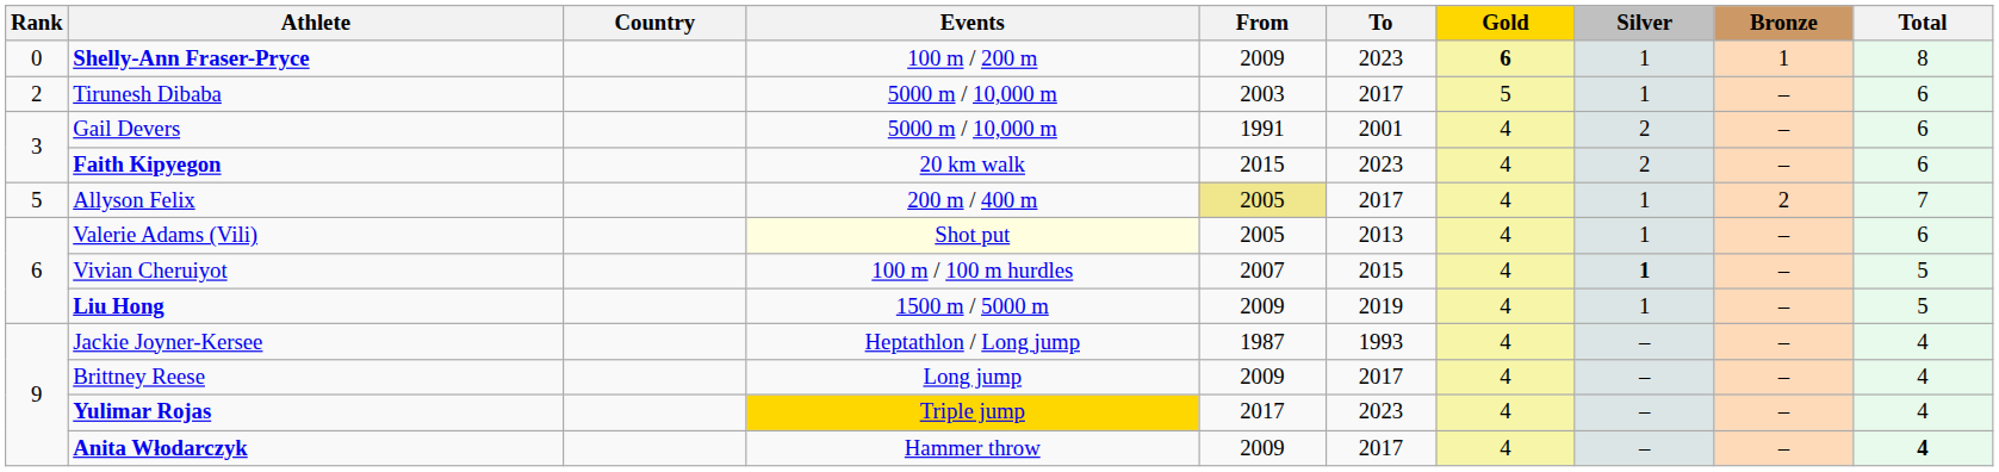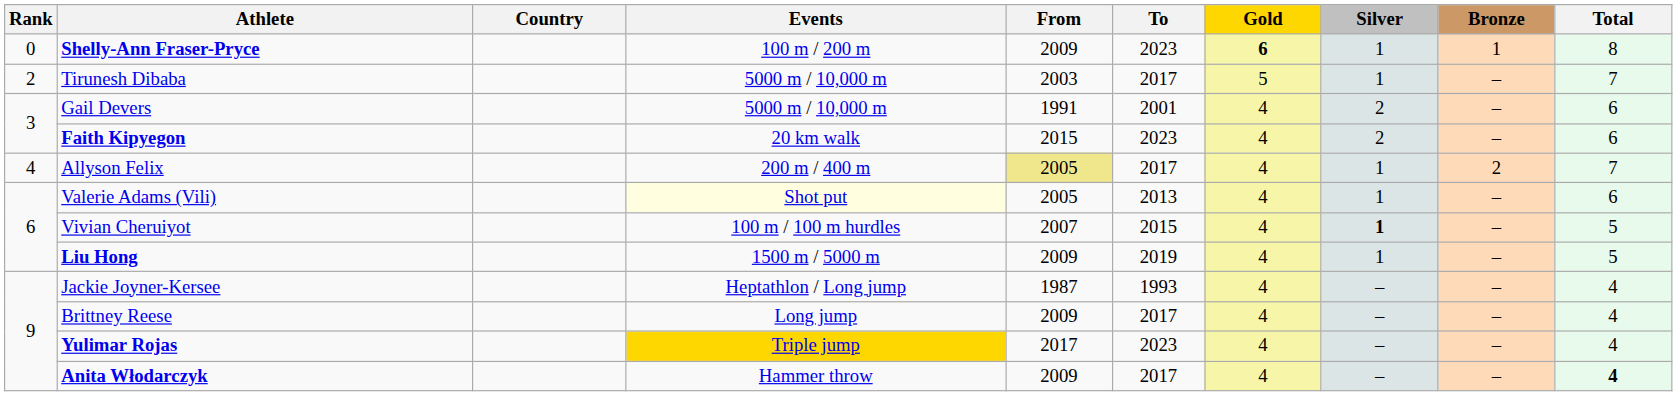Tirunesh Dibaba | Total: 6 -> 7
Allyson Felix | Rank: 5 -> 4
